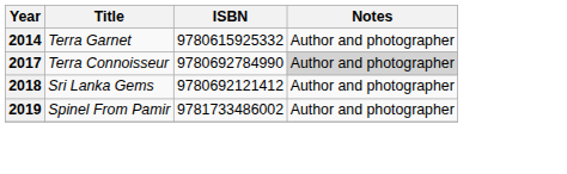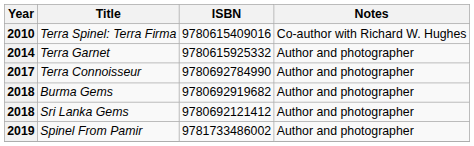+ row: 2010 | Terra Spinel: Terra Firma | 9780615409016 | Co-author with Richard W. Hughes
Terra Connoisseur | Notes: lightgrey background -> no background
+ row: 2018 | Burma Gems | 9780692919682 | Author and photographer
